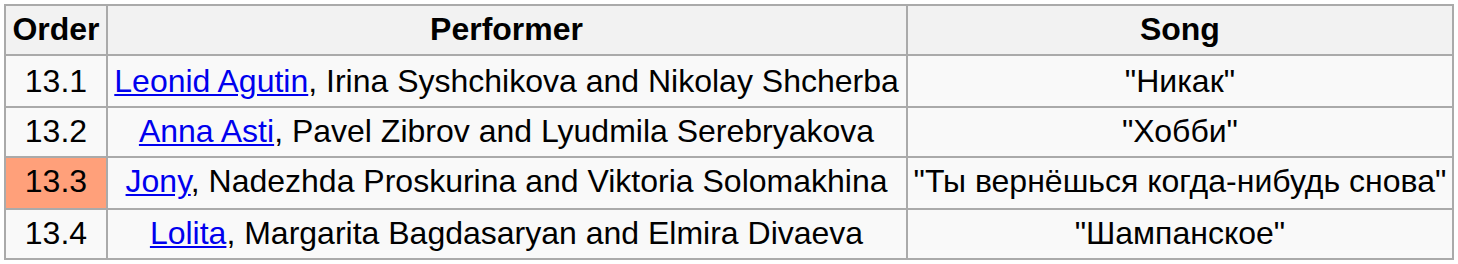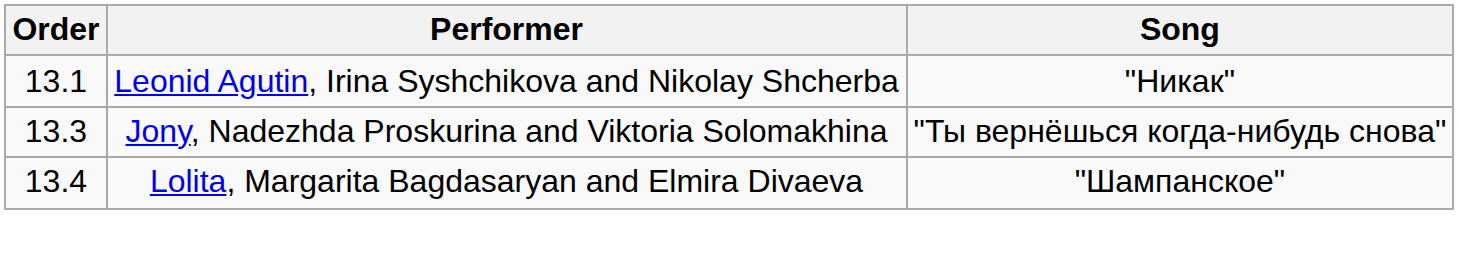- row: 13.2 | Anna Asti, Pavel Zibrov and Lyudmila Serebryakova | "Хобби"
Jony, Nadezhda Proskurina and Viktoria Solomakhina | Order: lightsalmon background -> no background
